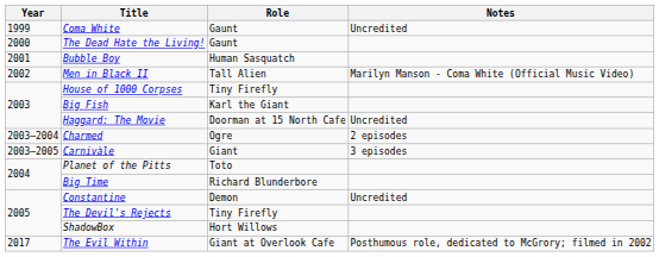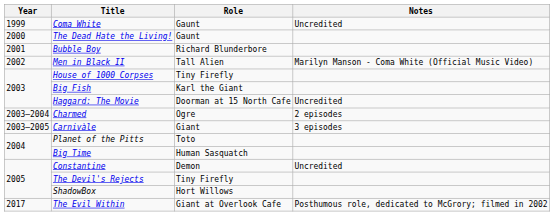Bubble Boy | Role: Human Sasquatch -> Richard Blunderbore
Big Time | Role: Richard Blunderbore -> Human Sasquatch
